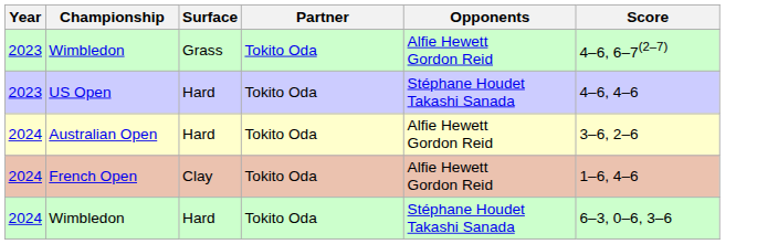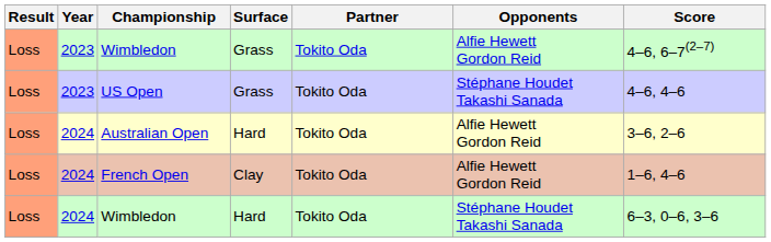+ column: Result | Loss | Loss | Loss | Loss | Loss
US Open | Surface: Hard -> Grass
